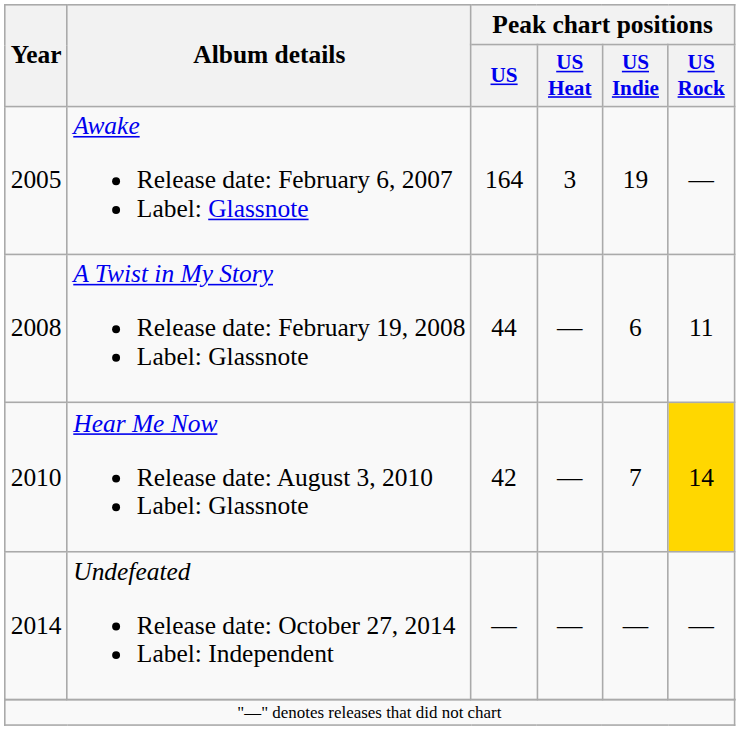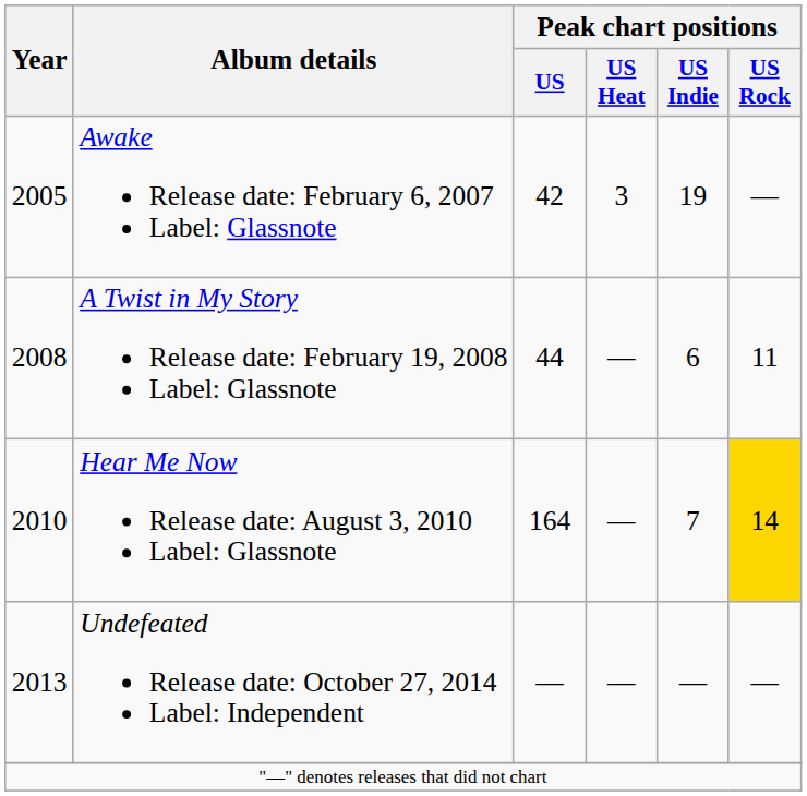Awake Release date: February 6, 2007 Label: Glassnote | Peak chart positions / US: 164 -> 42
Hear Me Now Release date: August 3, 2010 Label: Glassnote | Peak chart positions / US: 42 -> 164
Undefeated Release date: October 27, 2014 Label: Independent | Year: 2014 -> 2013
